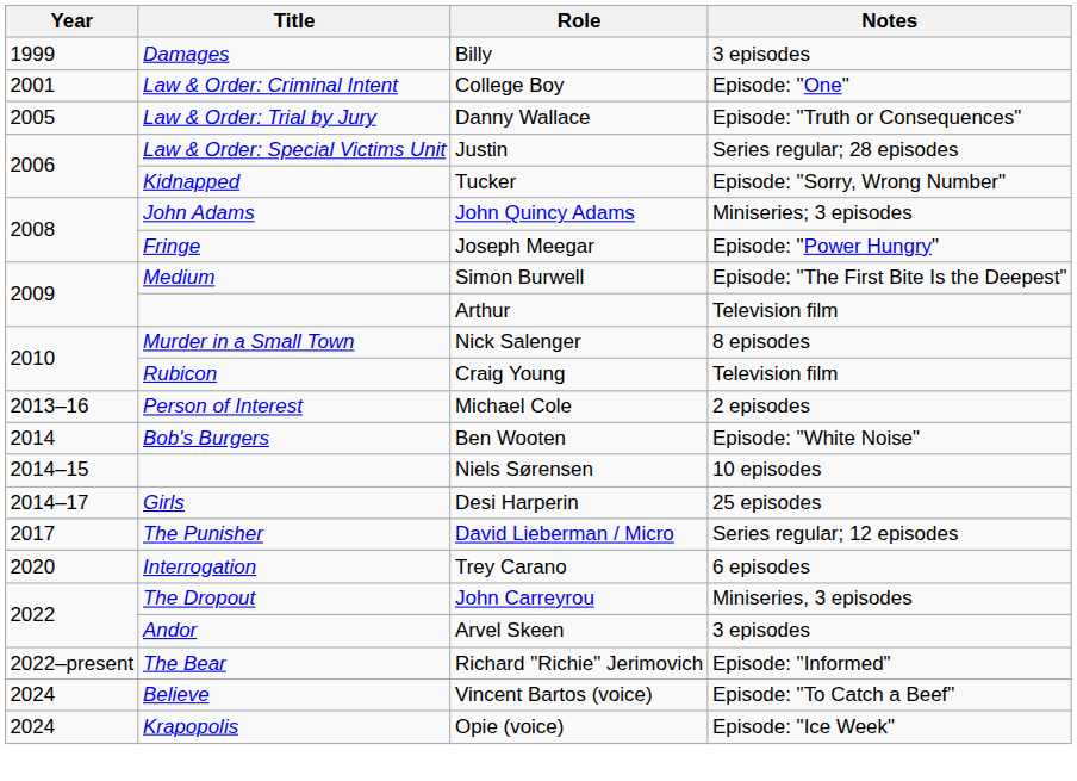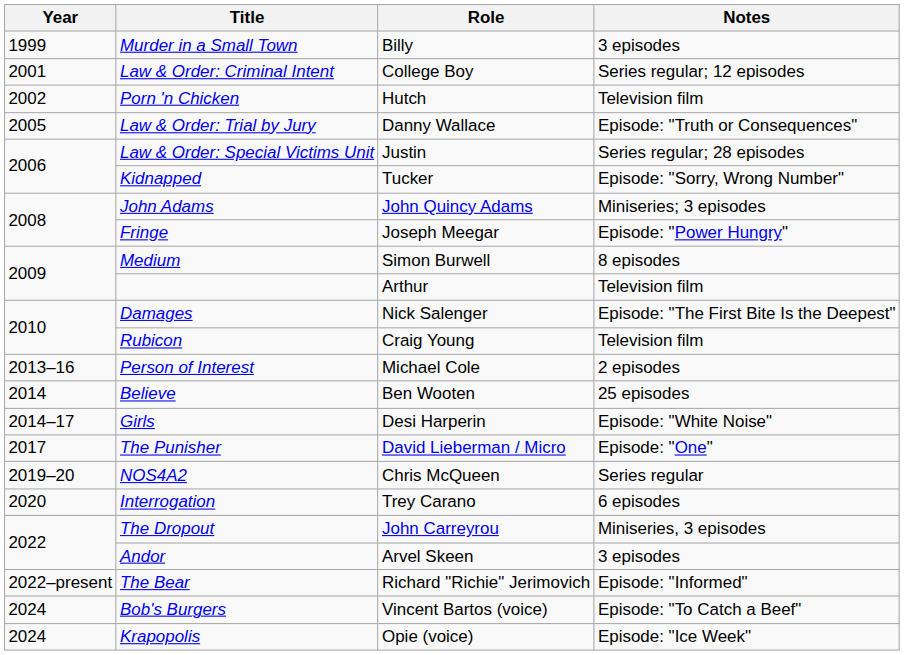Billy | Title: Damages -> Murder in a Small Town
College Boy | Notes: Episode: "One" -> Series regular; 12 episodes
+ row: 2002 | Porn 'n Chicken | Hutch | Television film
Simon Burwell | Notes: Episode: "The First Bite Is the Deepest" -> 8 episodes
Nick Salenger | Title: Murder in a Small Town -> Damages
Nick Salenger | Notes: 8 episodes -> Episode: "The First Bite Is the Deepest"
Ben Wooten | Title: Bob's Burgers -> Believe
Ben Wooten | Notes: Episode: "White Noise" -> 25 episodes
- row: 2014–15 | Niels Sørensen | 10 episodes
Desi Harperin | Notes: 25 episodes -> Episode: "White Noise"
David Lieberman / Micro | Notes: Series regular; 12 episodes -> Episode: "One"
+ row: 2019–20 | NOS4A2 | Chris McQueen | Series regular
Vincent Bartos (voice) | Title: Believe -> Bob's Burgers
